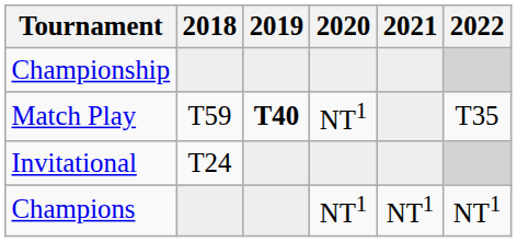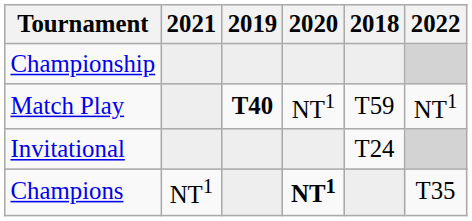columns swapped: 2018 <-> 2021
Match Play | 2022: T35 -> NT1
Champions | 2020: normal -> bold
Champions | 2022: NT1 -> T35
